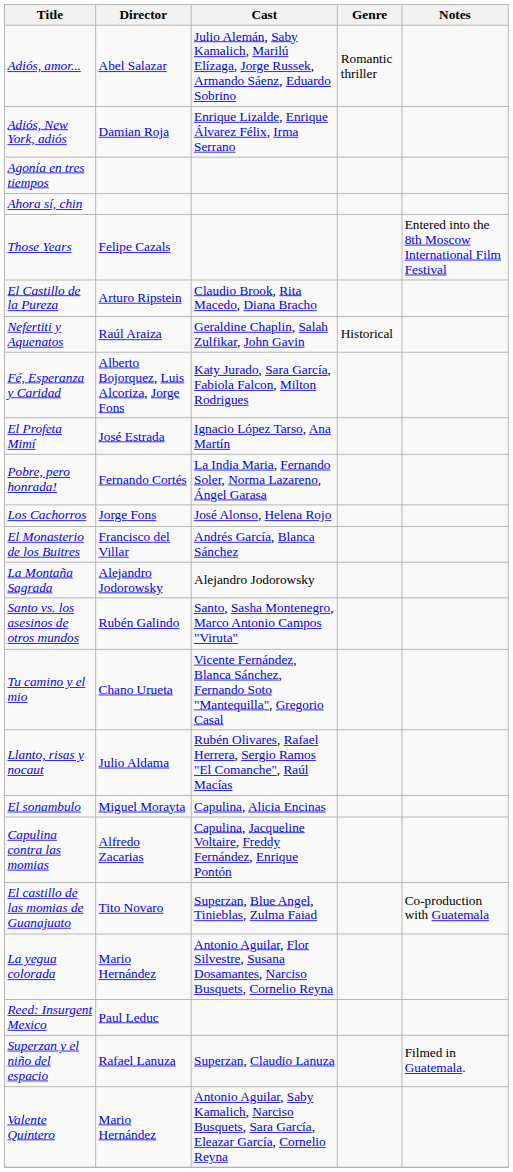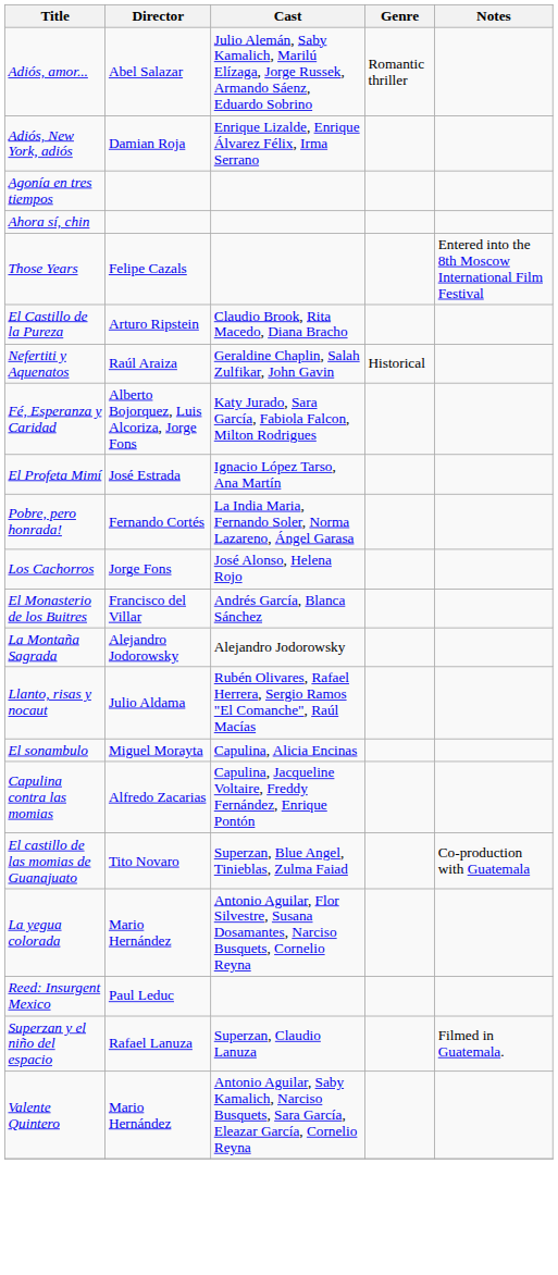- row: Santo vs. los asesinos de otros mundos | Rubén Galindo | Santo, Sasha Montenegro, Marco Antonio Campos "Viruta"
- row: Tu camino y el mio | Chano Urueta | Vicente Fernández, Blanca Sánchez, Fernando Soto "Mantequilla", Gregorio Casal
